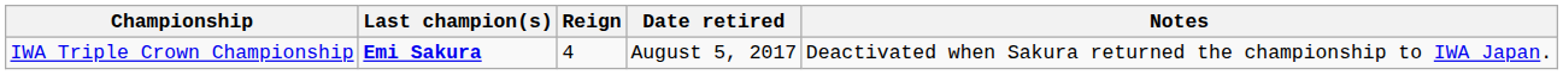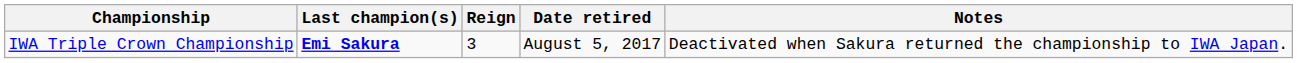IWA Triple Crown Championship | Reign: 4 -> 3
